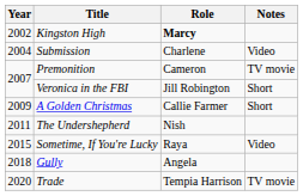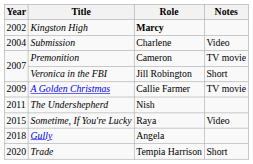A Golden Christmas | Notes: Short -> TV movie
Trade | Notes: TV movie -> Short
